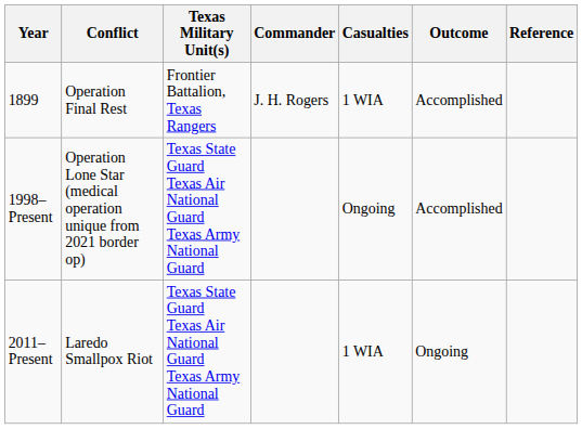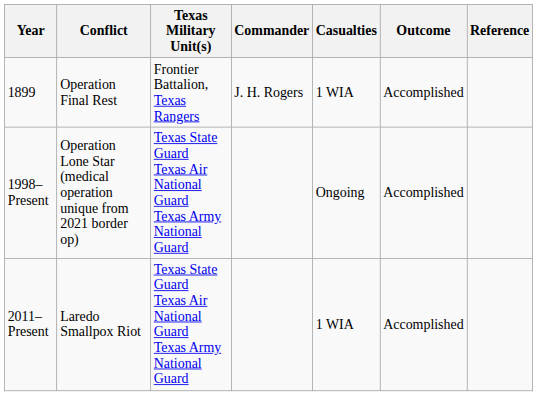2011–Present | Outcome: Ongoing -> Accomplished
